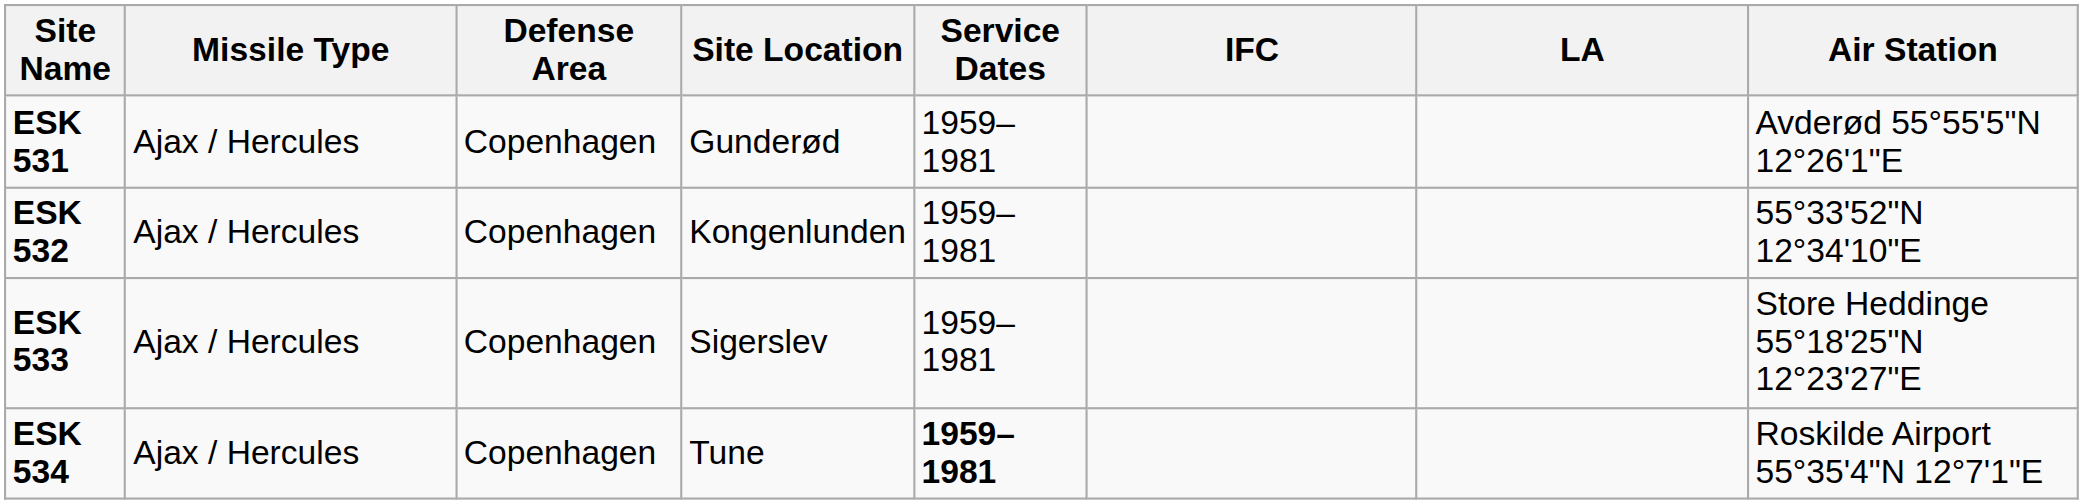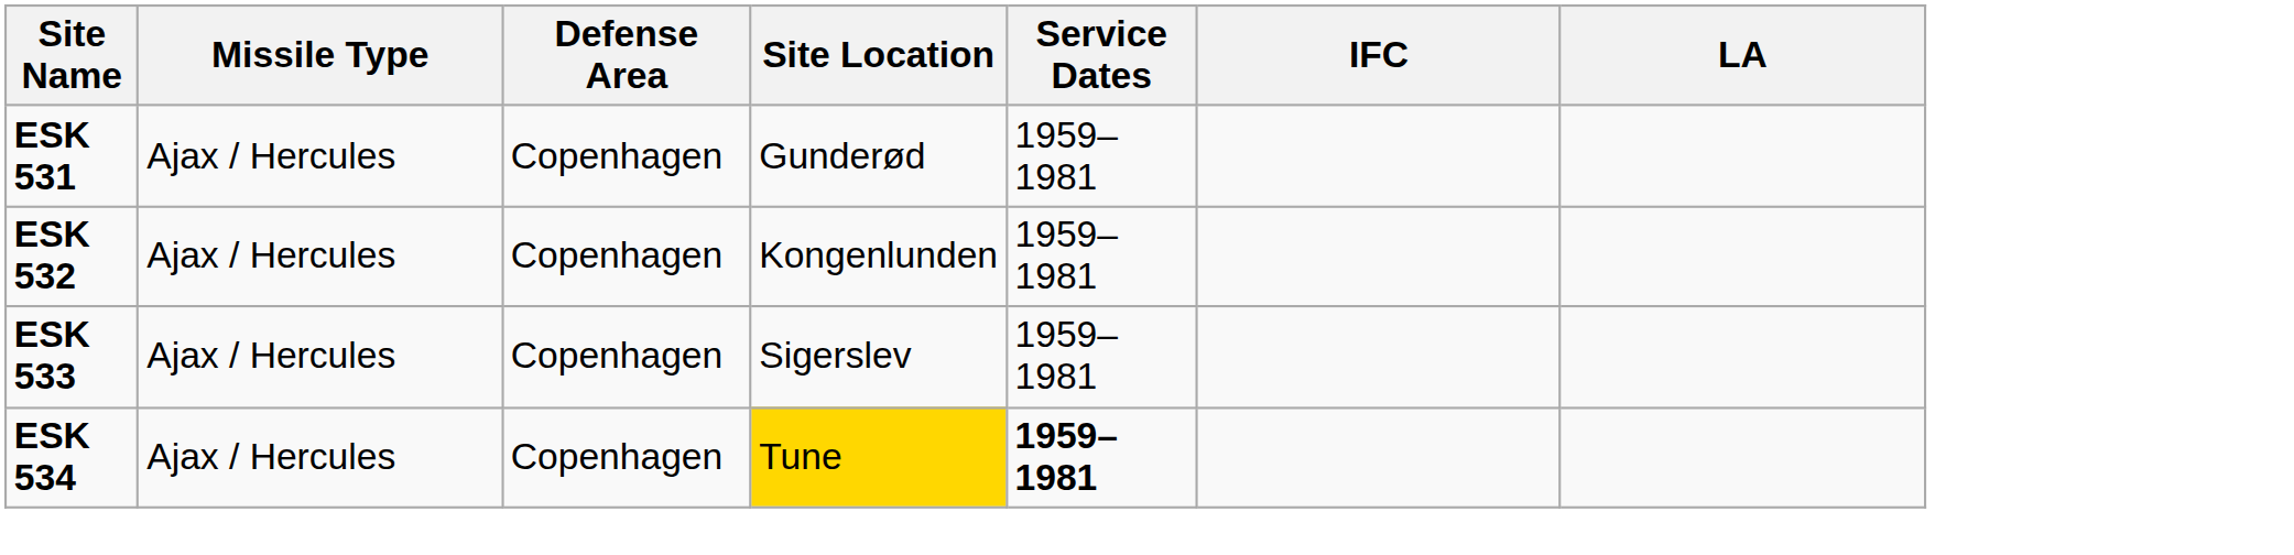- column: Air Station | Avderød 55°55'5"N 12°26'1"E | 55°33'52"N 12°34'10"E | Store Heddinge 55°18'25"N 12°23'27"E | Roskilde Airport 55°35'4"N 12°7'1"E
ESK 534 | Site Location: no background -> gold background
